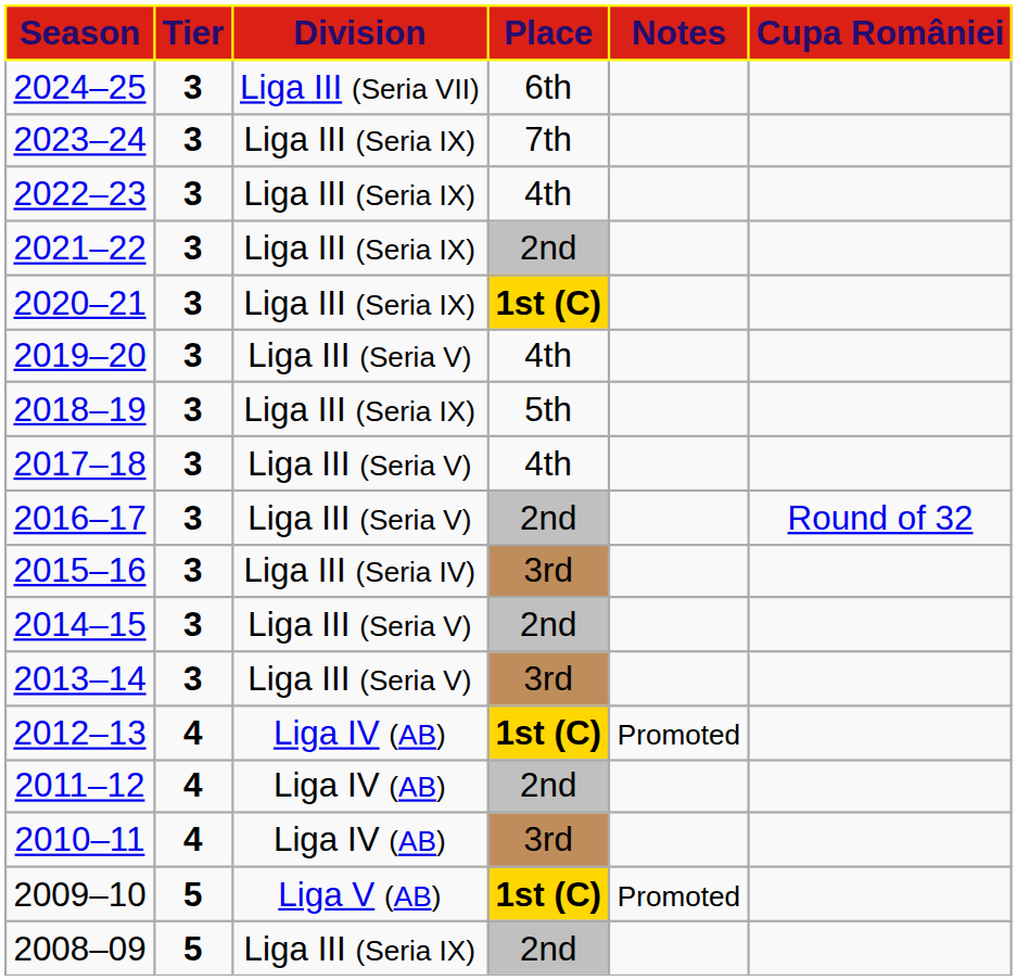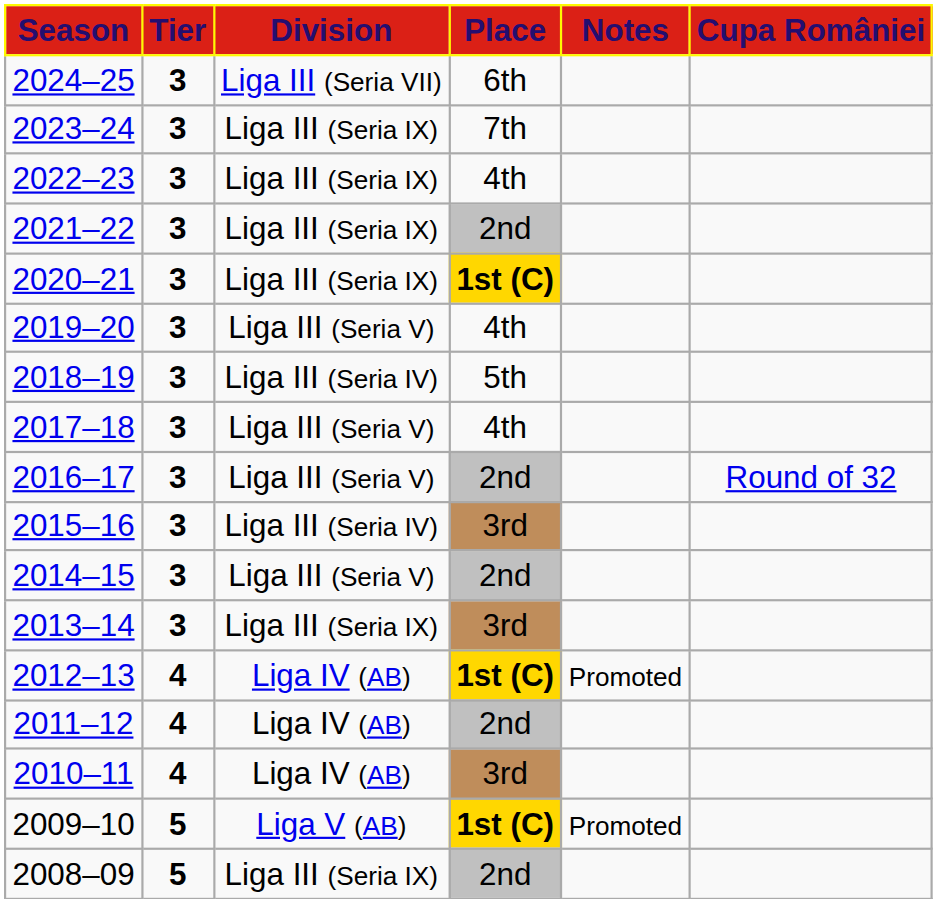2018–19 | Division: Liga III (Seria IX) -> Liga III (Seria IV)
2013–14 | Division: Liga III (Seria V) -> Liga III (Seria IX)
